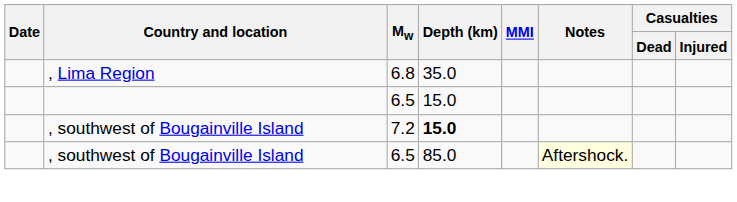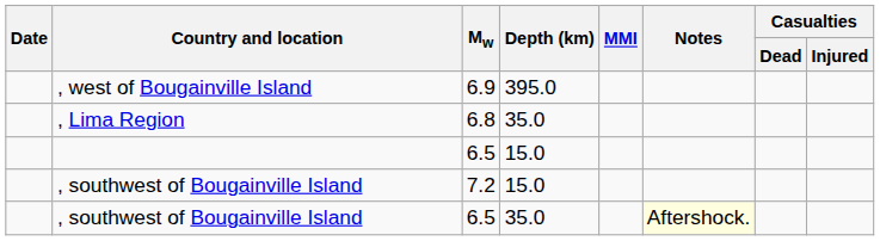+ row: , west of Bougainville Island | 6.9 | 395.0
, southwest of Bougainville Island / 7.2 | Depth (km): bold -> normal
, southwest of Bougainville Island / 6.5 | Depth (km): 85.0 -> 35.0
